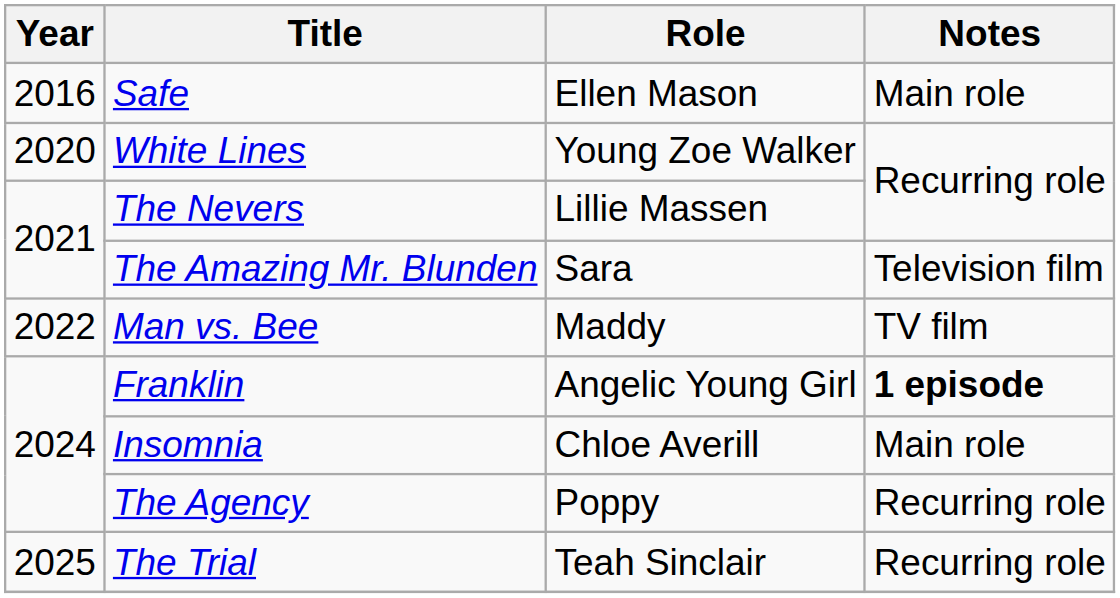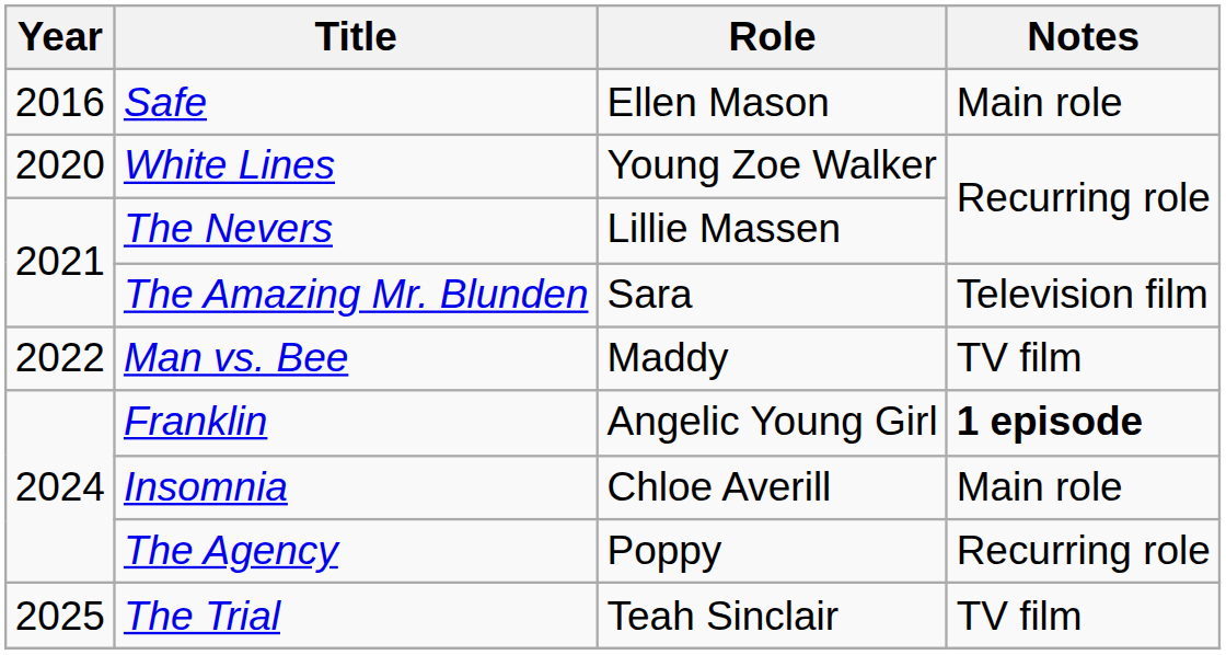The Trial | Notes: Recurring role -> TV film
